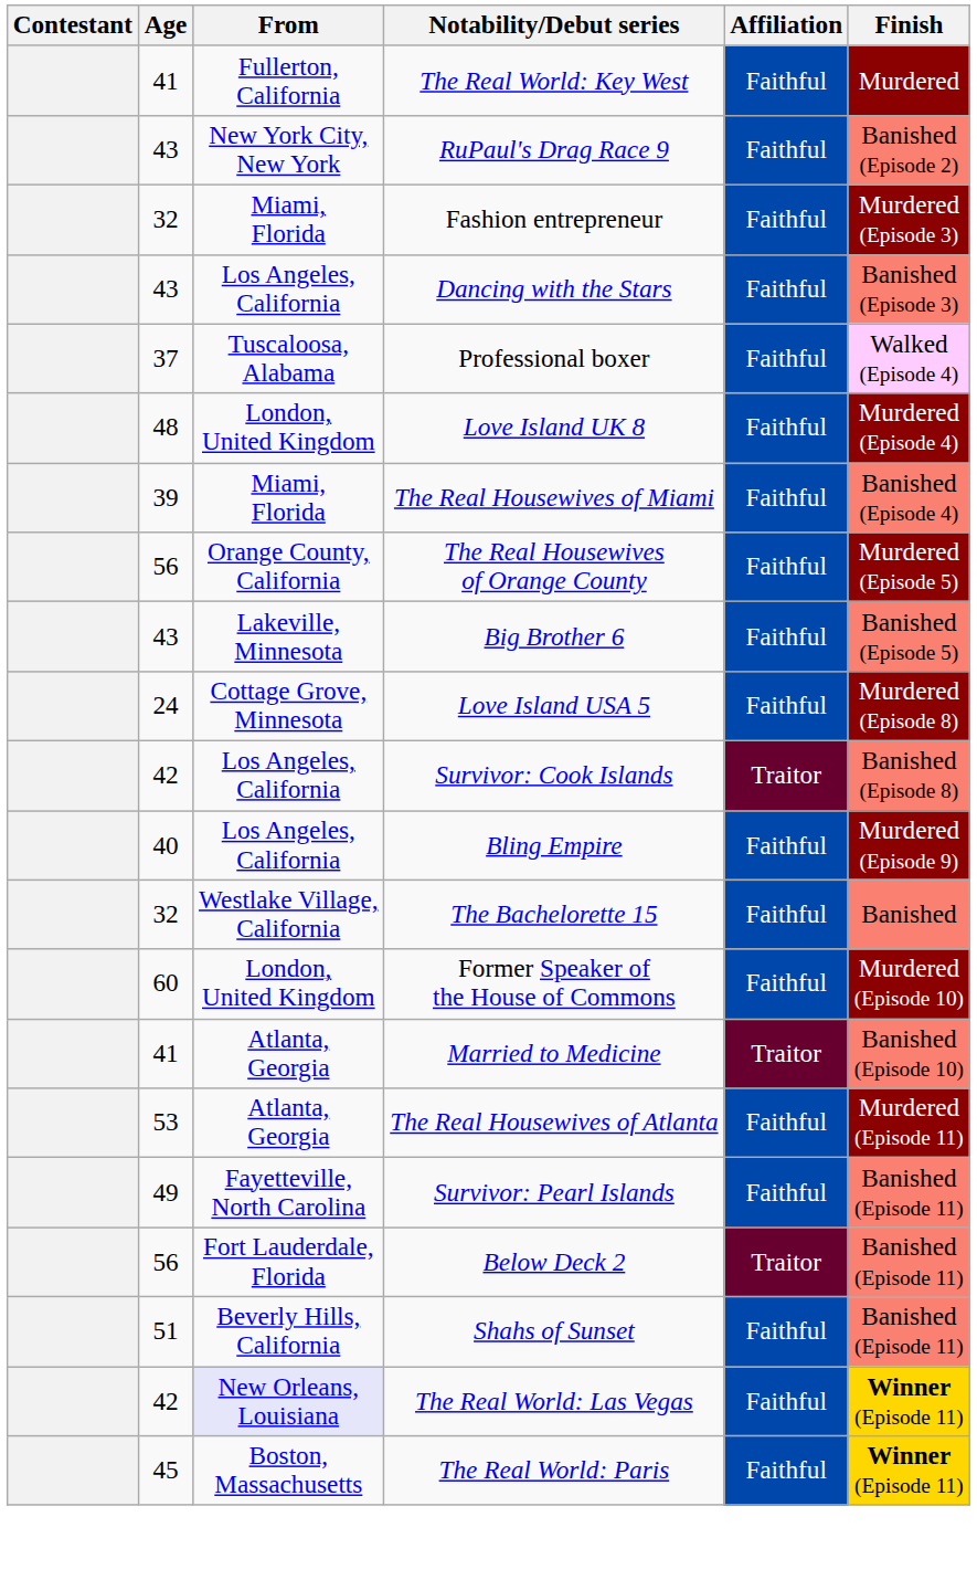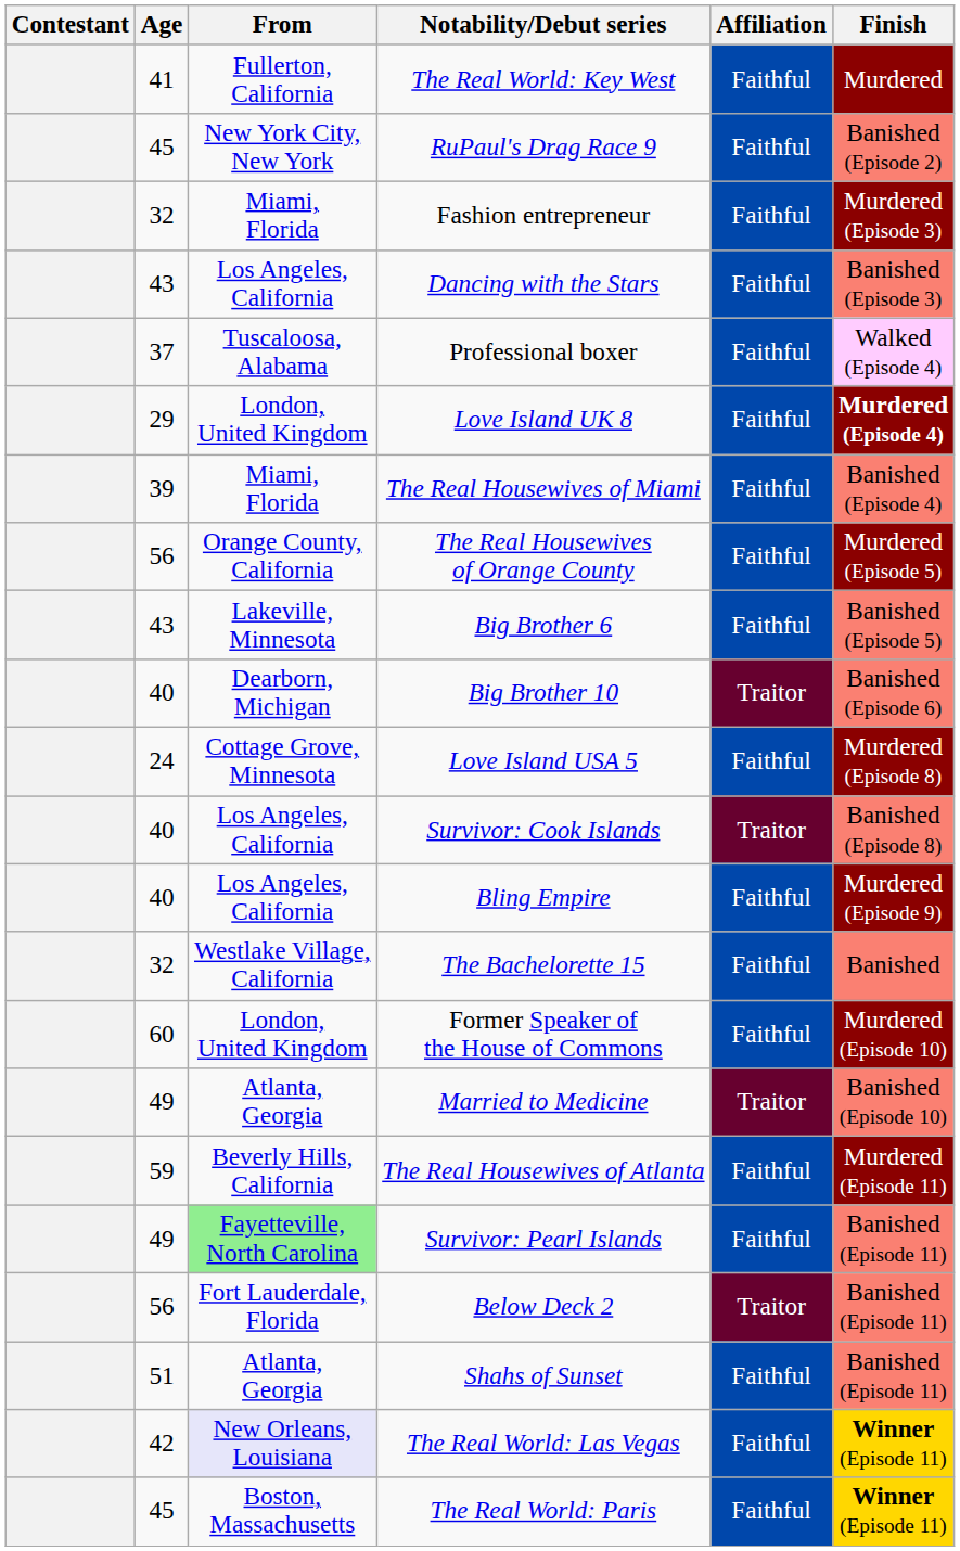RuPaul's Drag Race 9 | Age: 43 -> 45
Love Island UK 8 | Age: 48 -> 29
Love Island UK 8 | Finish: normal -> bold
+ row: 40 | Dearborn, Michigan | Big Brother 10 | Traitor | Banished (Episode 6)
Survivor: Cook Islands | Age: 42 -> 40
Married to Medicine | Age: 41 -> 49
The Real Housewives of Atlanta | Age: 53 -> 59
The Real Housewives of Atlanta | From: Atlanta, Georgia -> Beverly Hills, California
Survivor: Pearl Islands | From: no background -> lightgreen background
Shahs of Sunset | From: Beverly Hills, California -> Atlanta, Georgia
